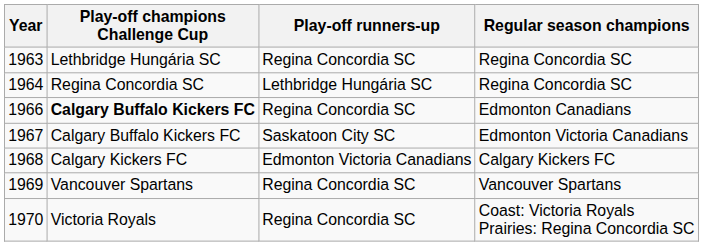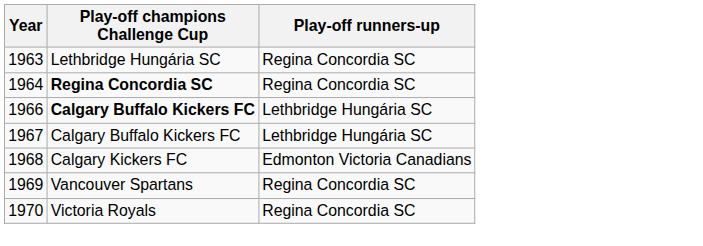- column: Regular season champions | Regina Concordia SC | Regina Concordia SC | Edmonton Canadians | Edmonton Victoria Canadians | Calgary Kickers FC | Vancouver Spartans | Coast: Victoria Royals Prairies: Regina Concordia SC
1964 | Play-off champions Challenge Cup: normal -> bold
1964 | Play-off runners-up: Lethbridge Hungária SC -> Regina Concordia SC
1966 | Play-off runners-up: Regina Concordia SC -> Lethbridge Hungária SC
1967 | Play-off runners-up: Saskatoon City SC -> Lethbridge Hungária SC
